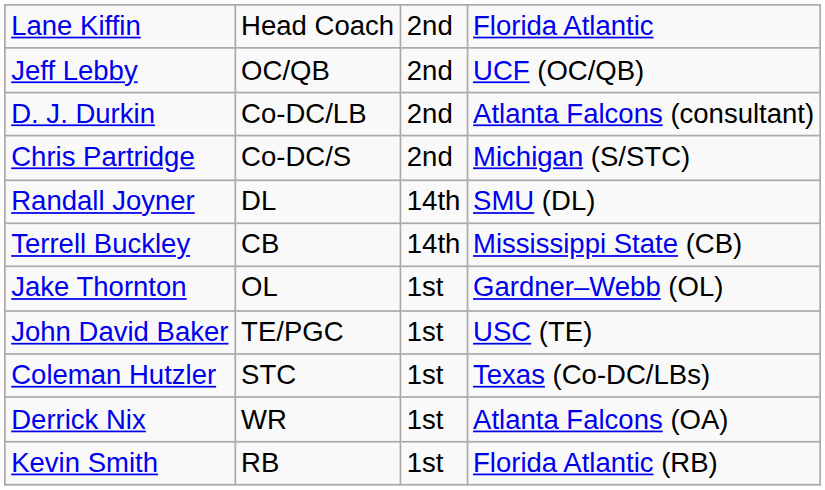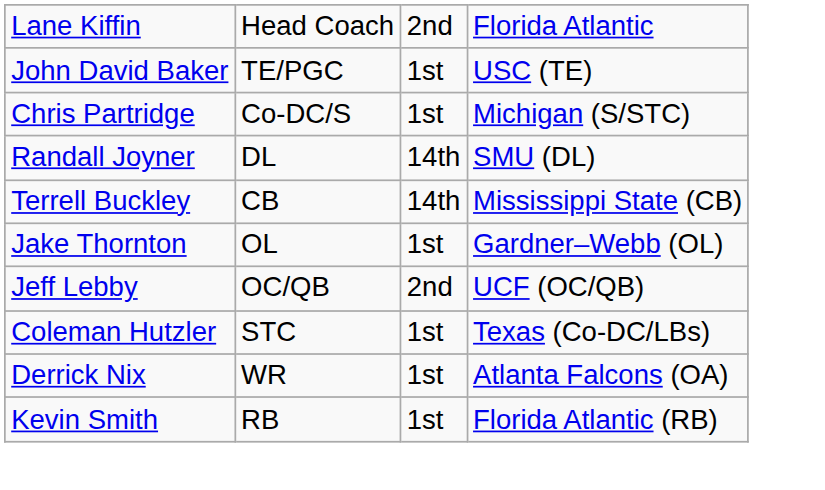rows swapped: Jeff Lebby <-> John David Baker
- row: D. J. Durkin | Co-DC/LB | 2nd | Atlanta Falcons (consultant)
Chris Partridge | column 3: 2nd -> 1st
